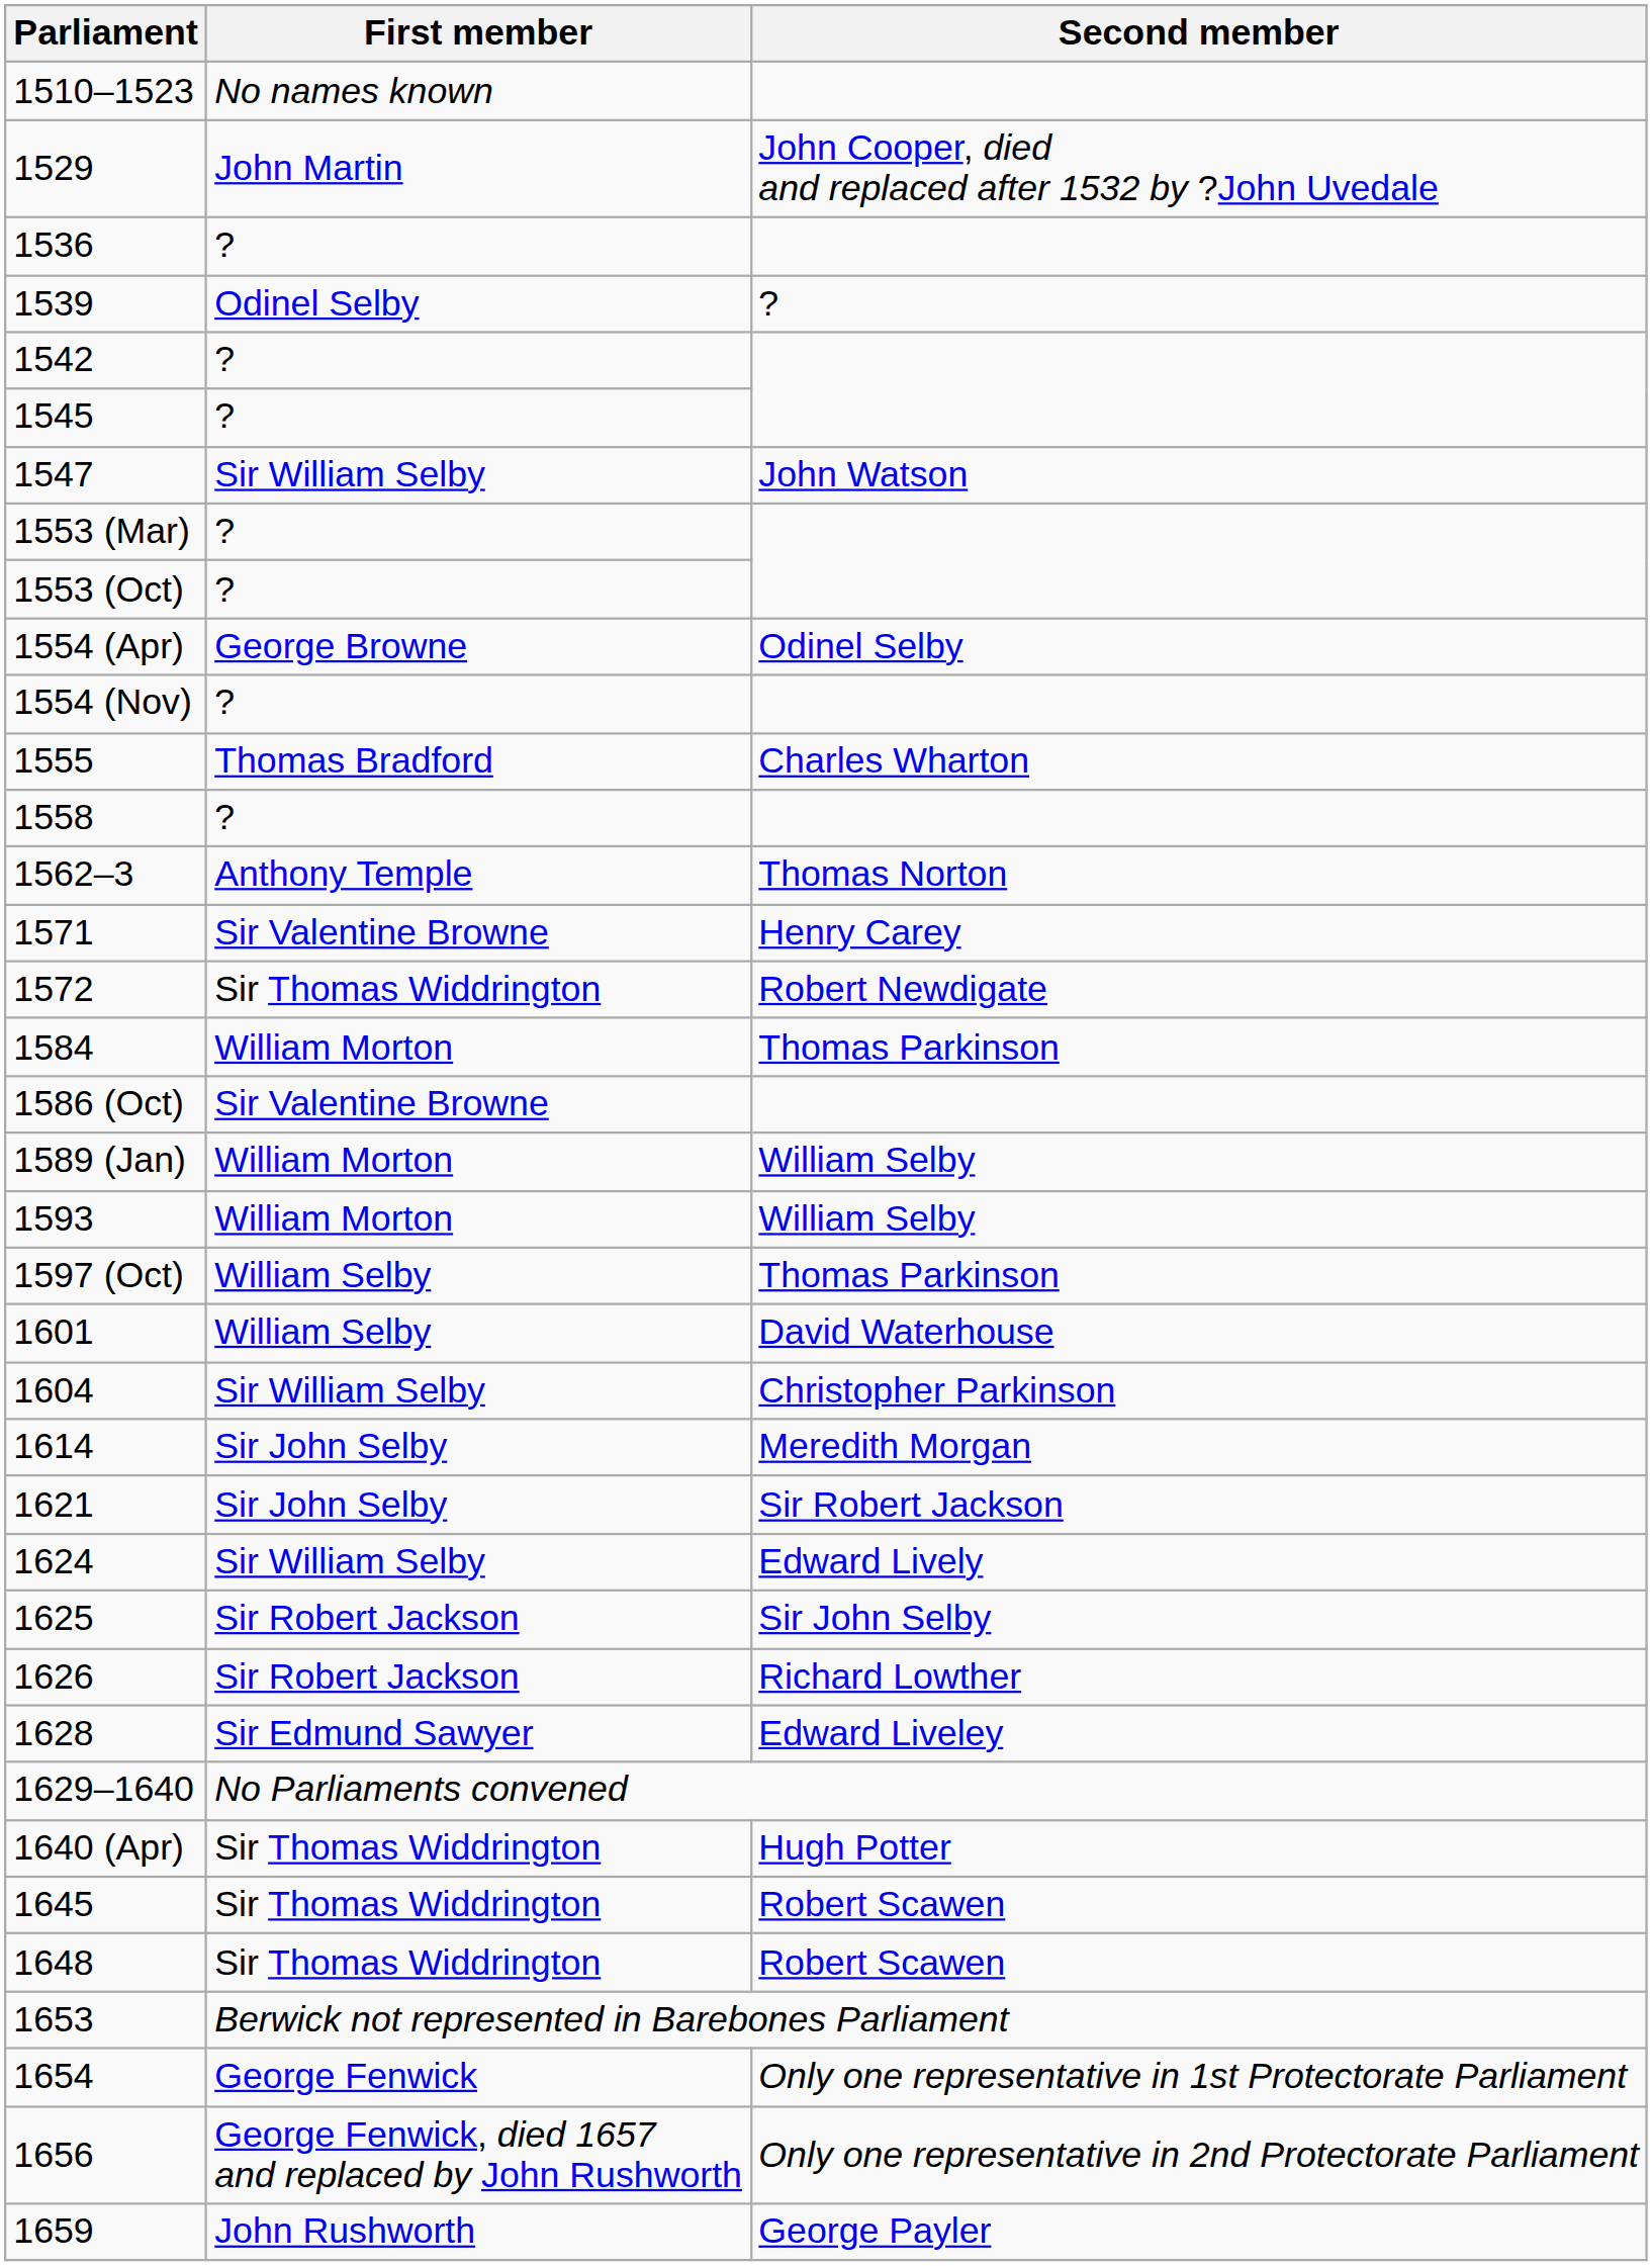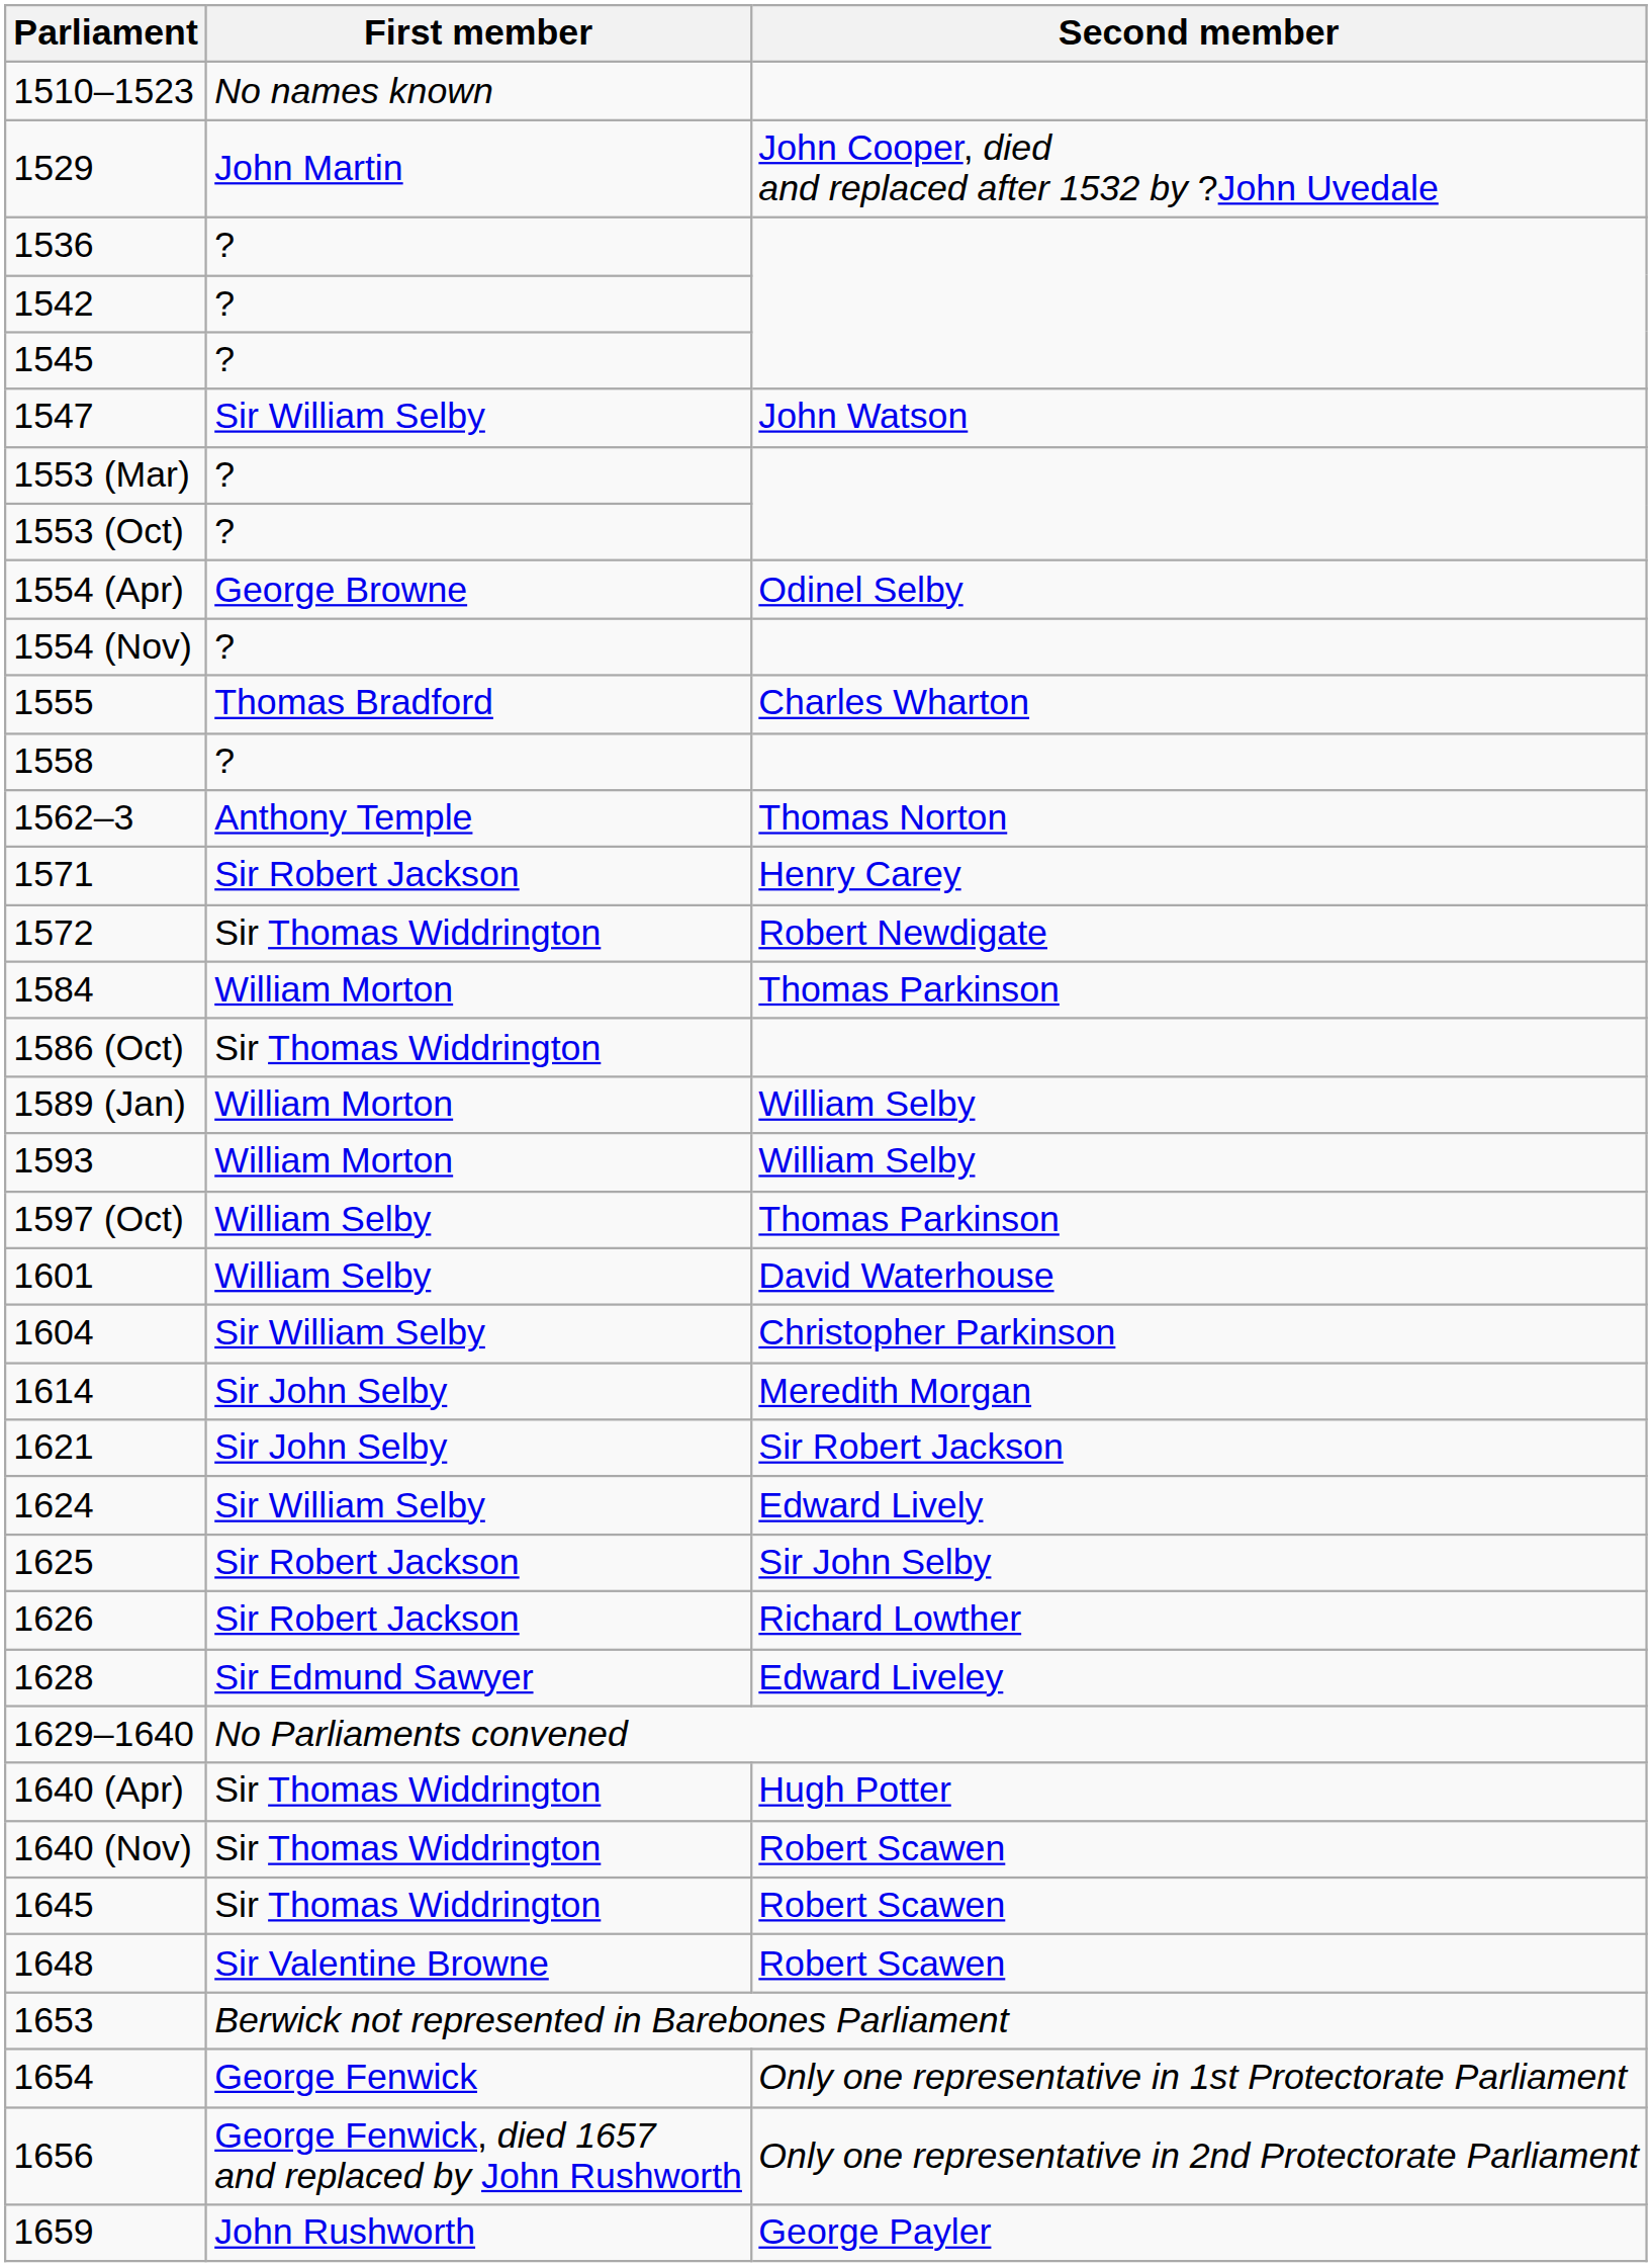- row: 1539 | Odinel Selby | ?
1571 | First member: Sir Valentine Browne -> Sir Robert Jackson
1586 (Oct) | First member: Sir Valentine Browne -> Sir Thomas Widdrington
+ row: 1640 (Nov) | Sir Thomas Widdrington | Robert Scawen
1648 | First member: Sir Thomas Widdrington -> Sir Valentine Browne
